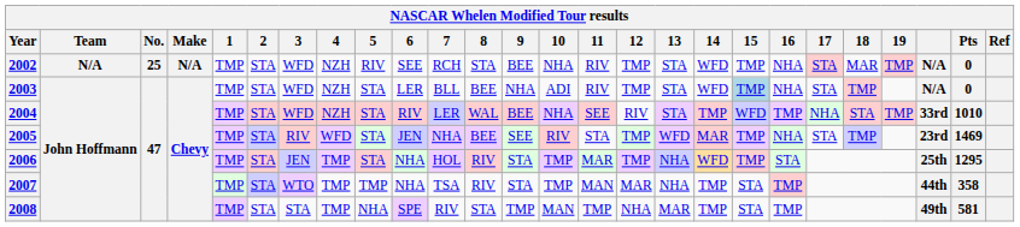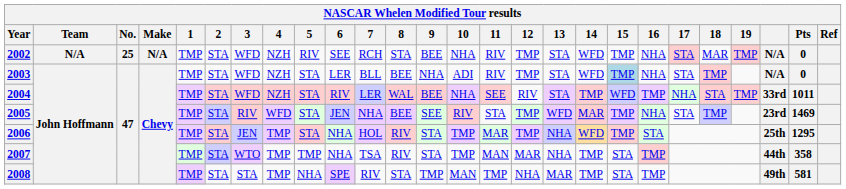2004 | Pts: 1010 -> 1011
